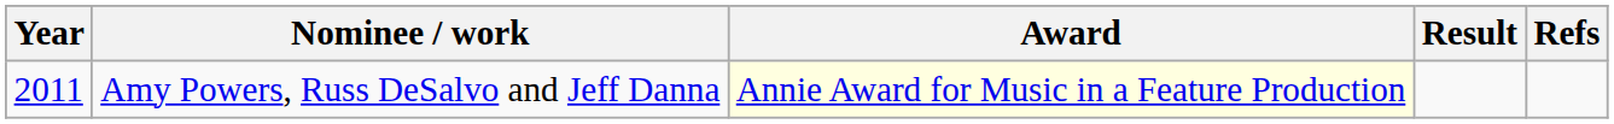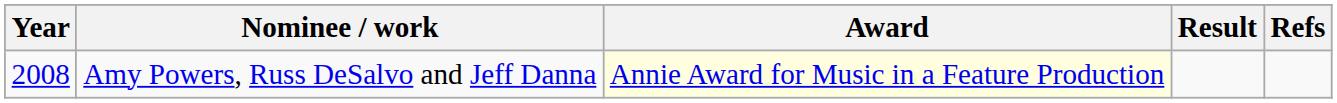Amy Powers, Russ DeSalvo and Jeff Danna | Year: 2011 -> 2008
